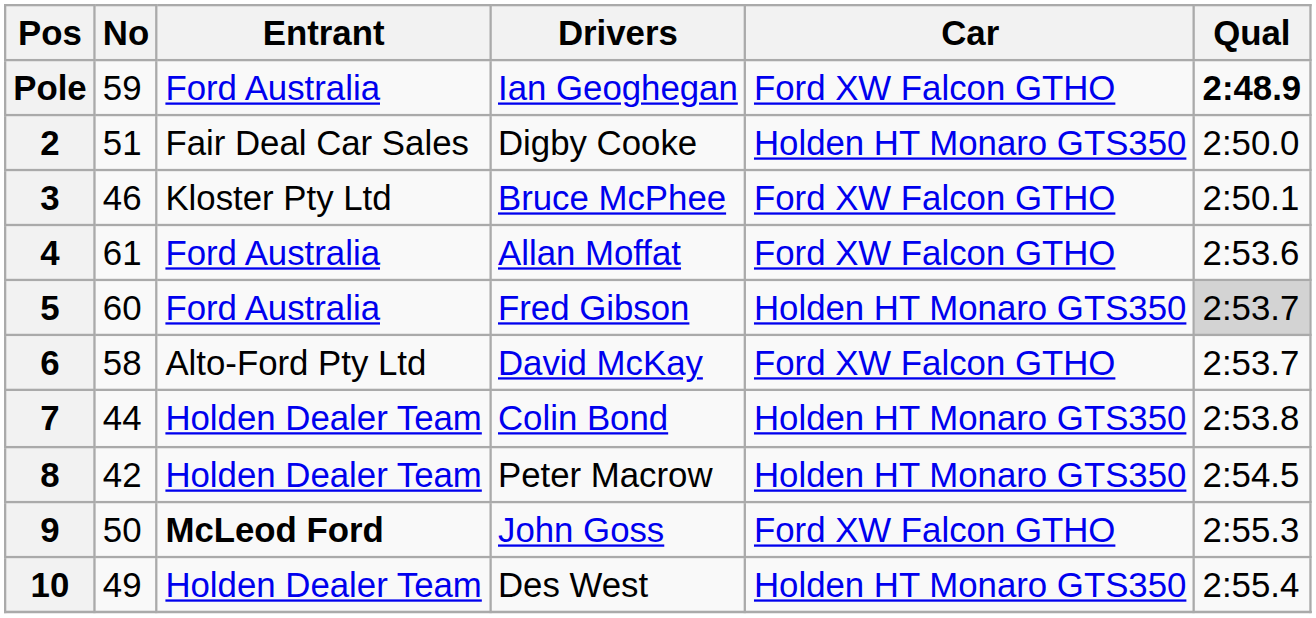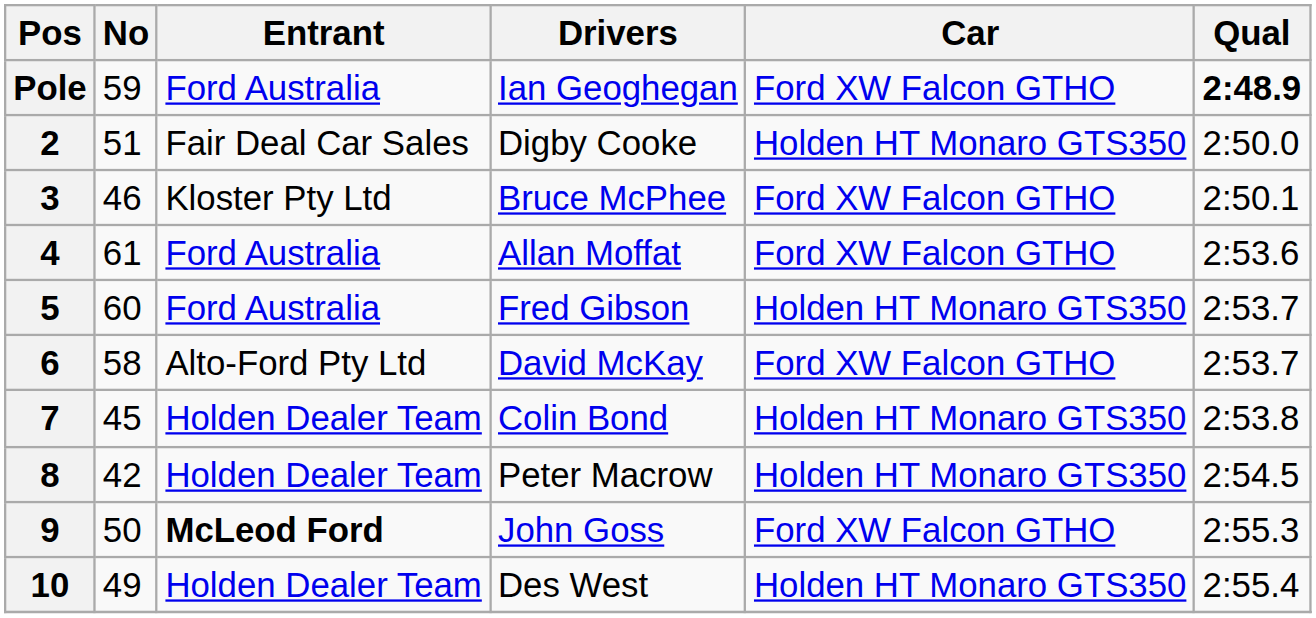5 | Qual: lightgrey background -> no background
7 | No: 44 -> 45
